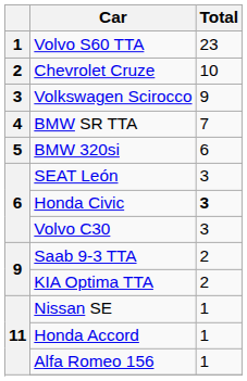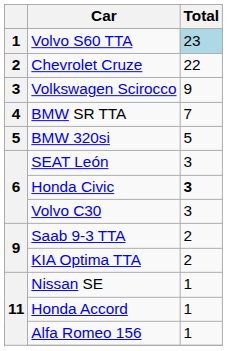Volvo S60 TTA | Total: no background -> lightblue background
Chevrolet Cruze | Total: 10 -> 22
BMW 320si | Total: 6 -> 5
